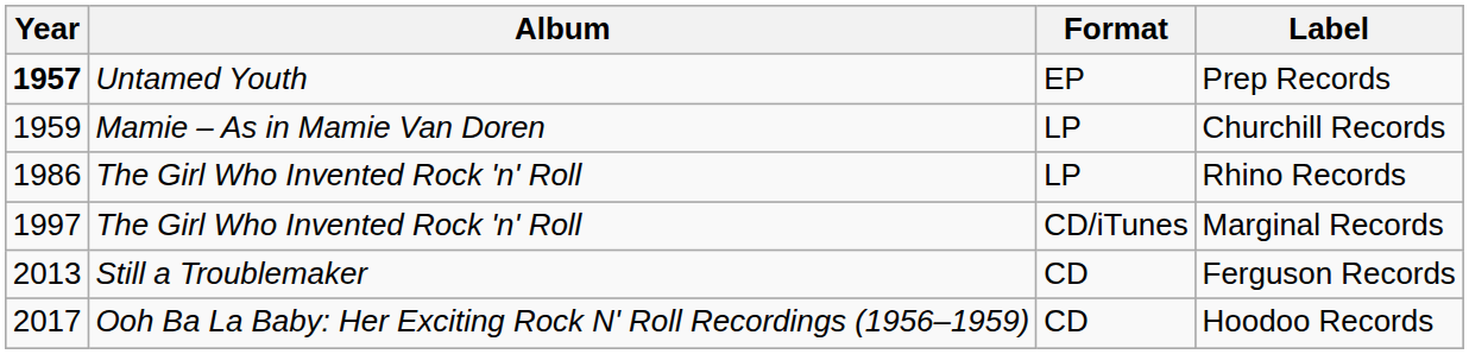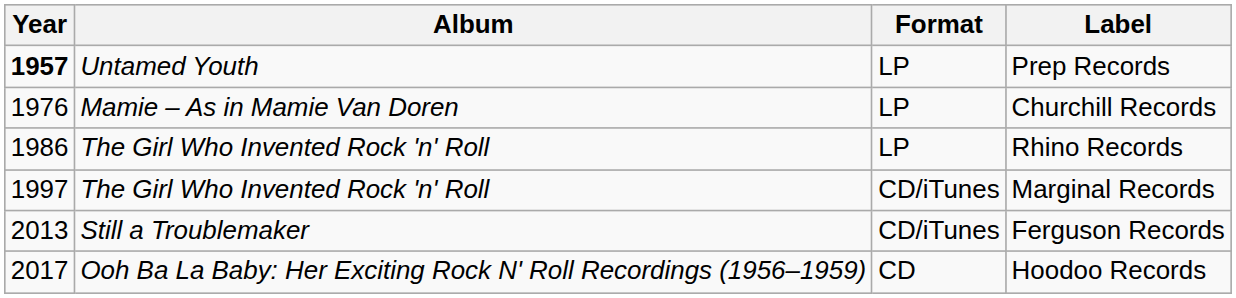Prep Records | Format: EP -> LP
Churchill Records | Year: 1959 -> 1976
Ferguson Records | Format: CD -> CD/iTunes
